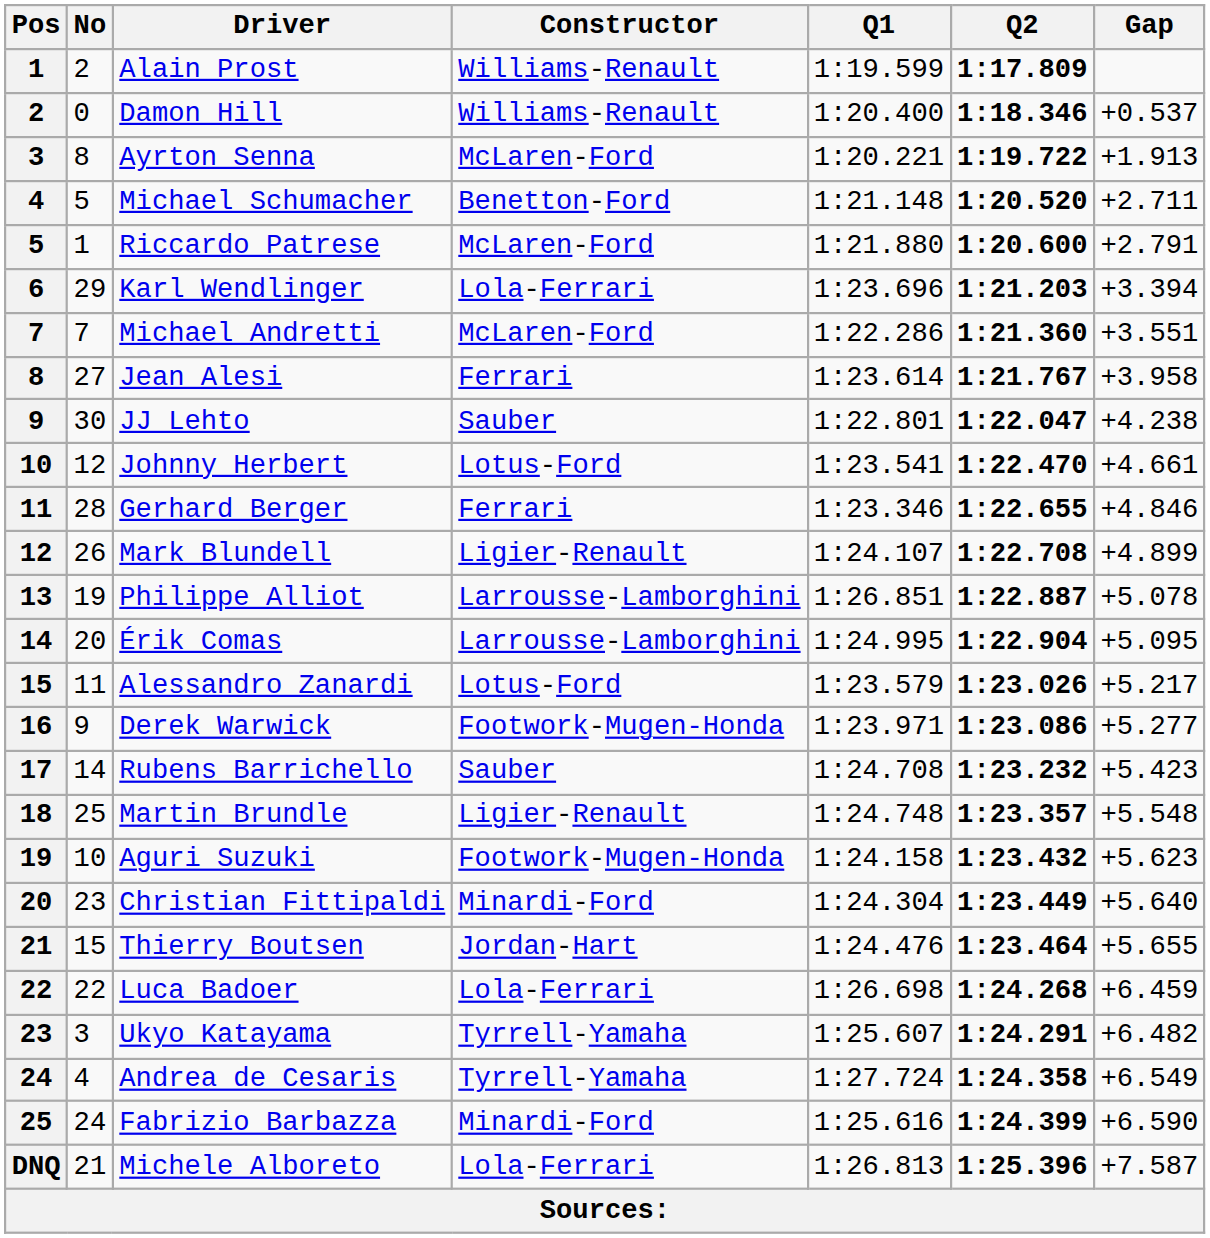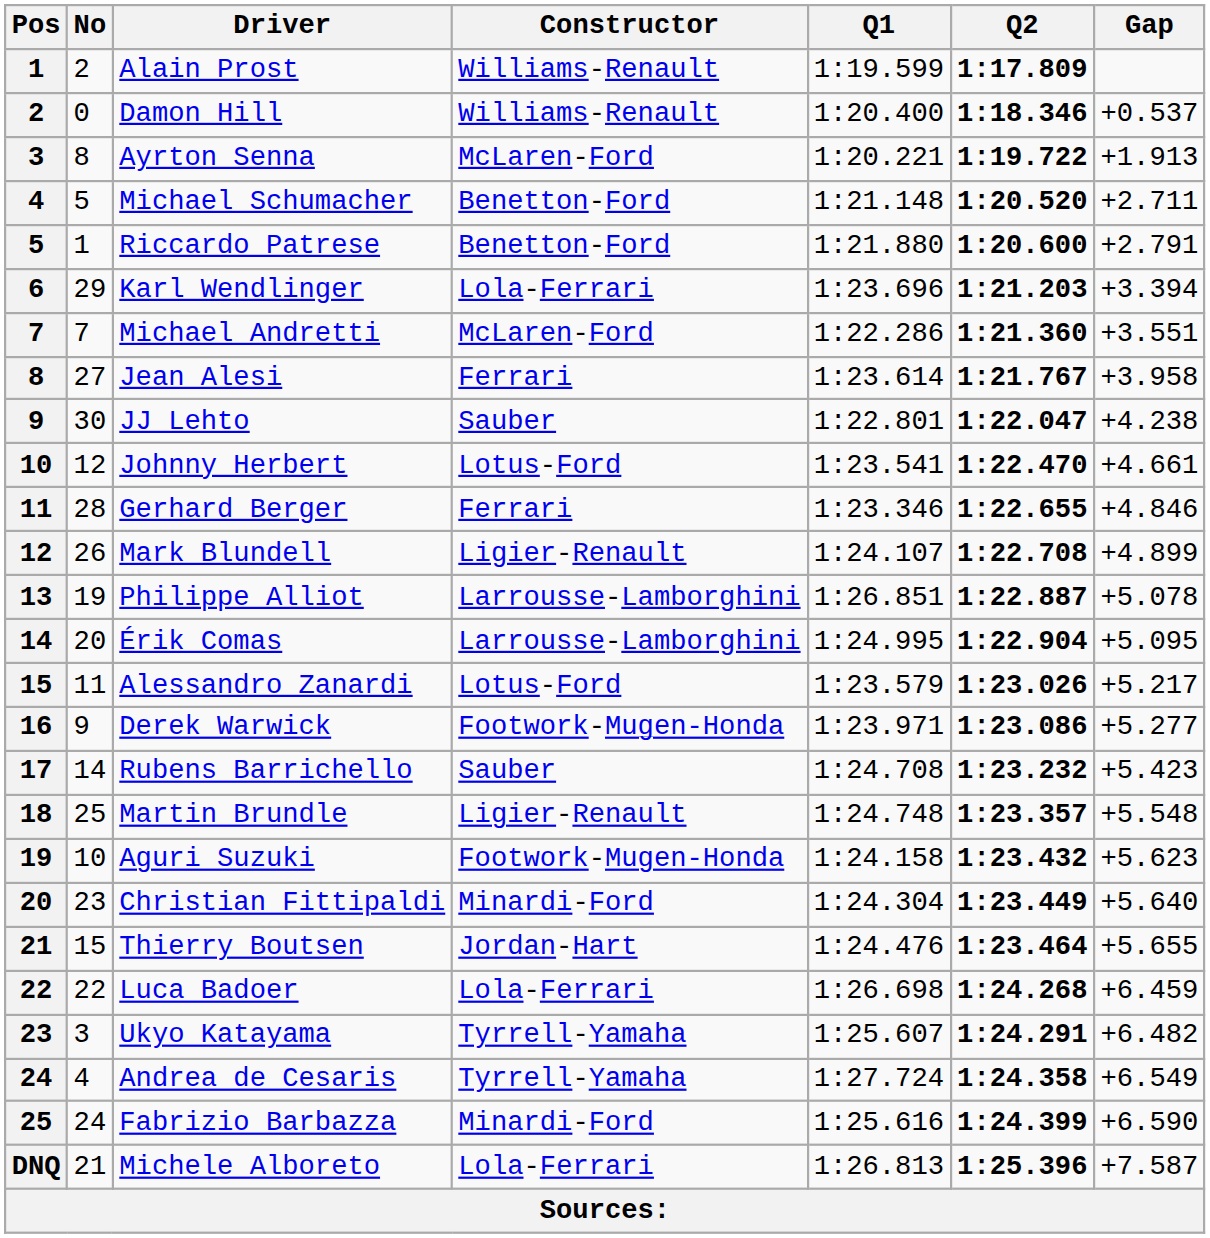Riccardo Patrese | Constructor: McLaren-Ford -> Benetton-Ford
